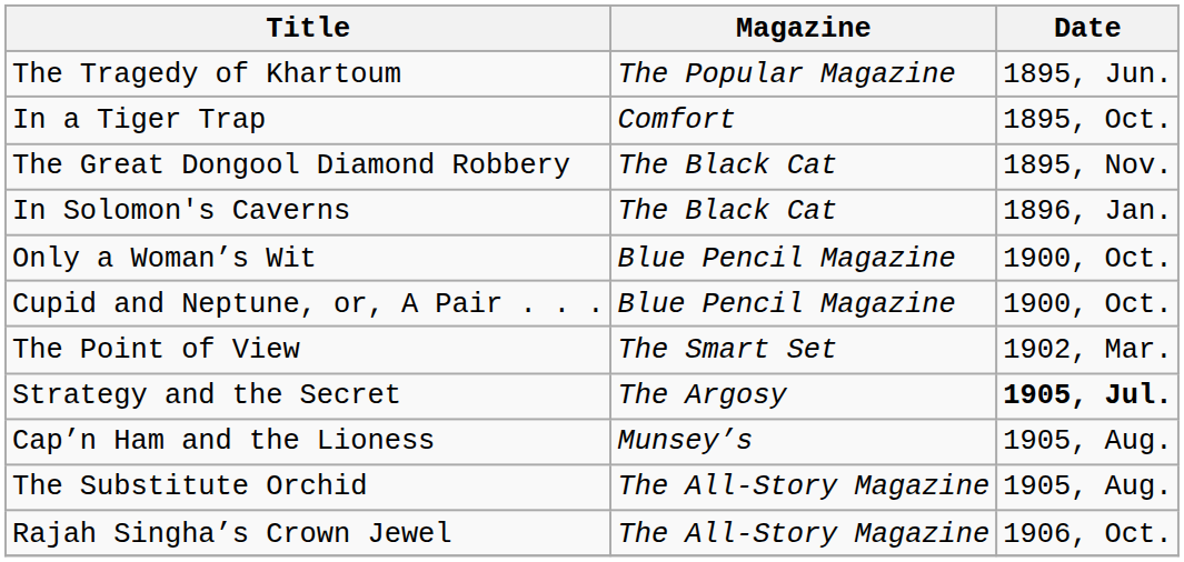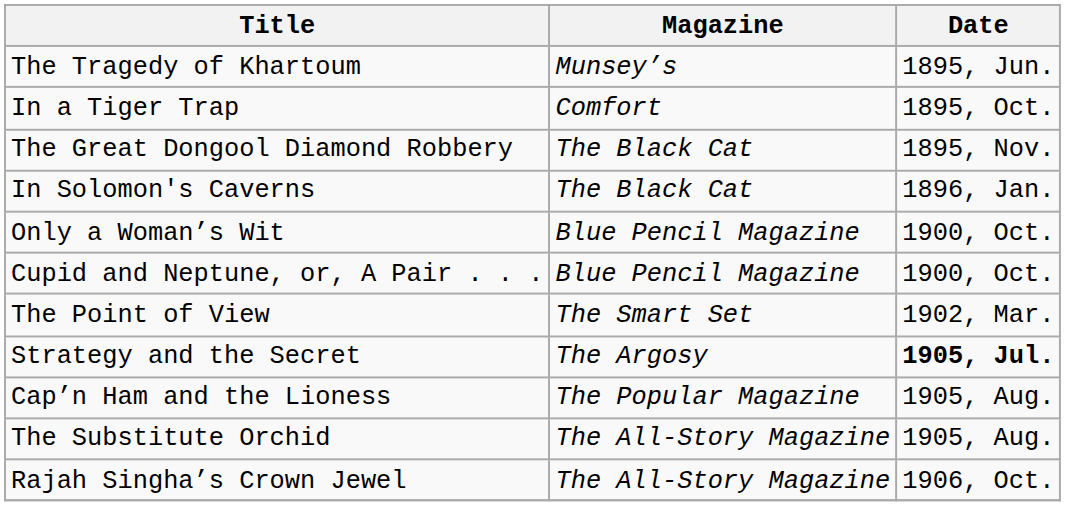The Tragedy of Khartoum | Magazine: The Popular Magazine -> Munsey’s
Cap’n Ham and the Lioness | Magazine: Munsey’s -> The Popular Magazine
